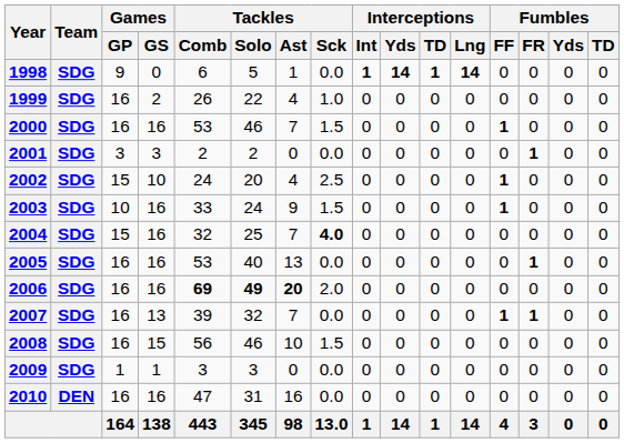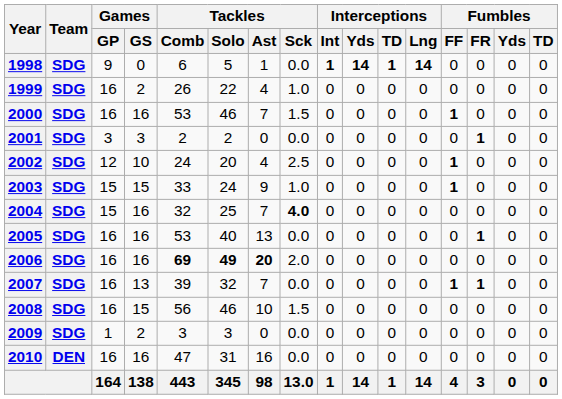2002 | Games / GP: 15 -> 12
2003 | Games / GP: 10 -> 15
2003 | Games / GS: 16 -> 15
2003 | Tackles / Sck: 1.5 -> 1.0
2009 | Games / GS: 1 -> 2
